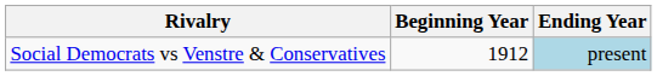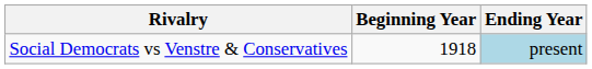Social Democrats vs Venstre & Conservatives | Beginning Year: 1912 -> 1918
